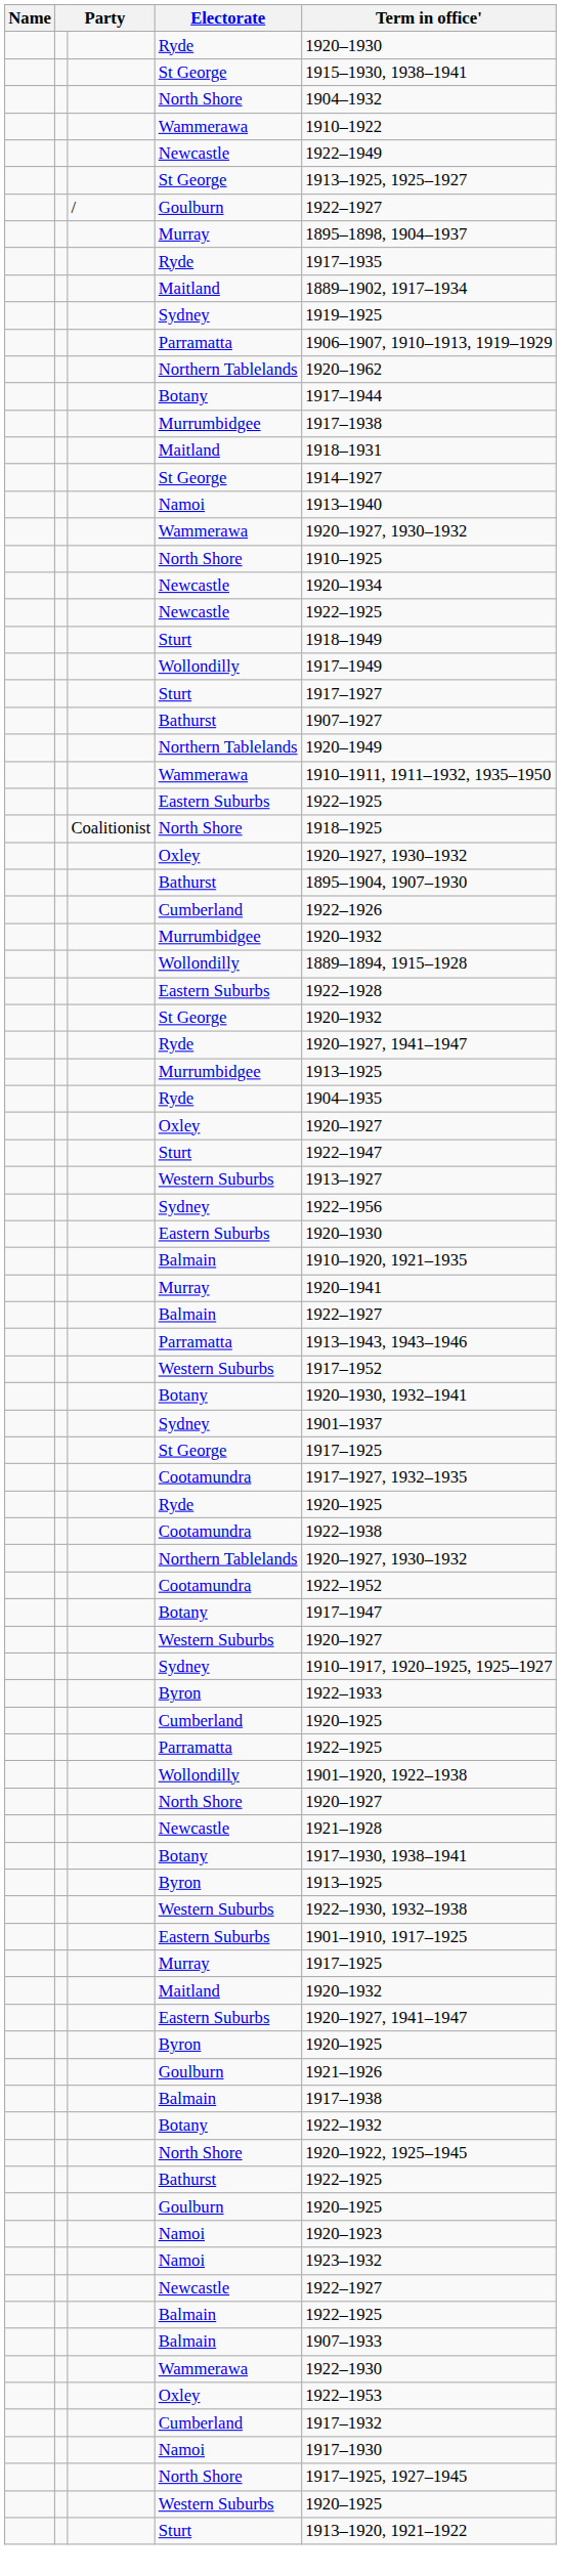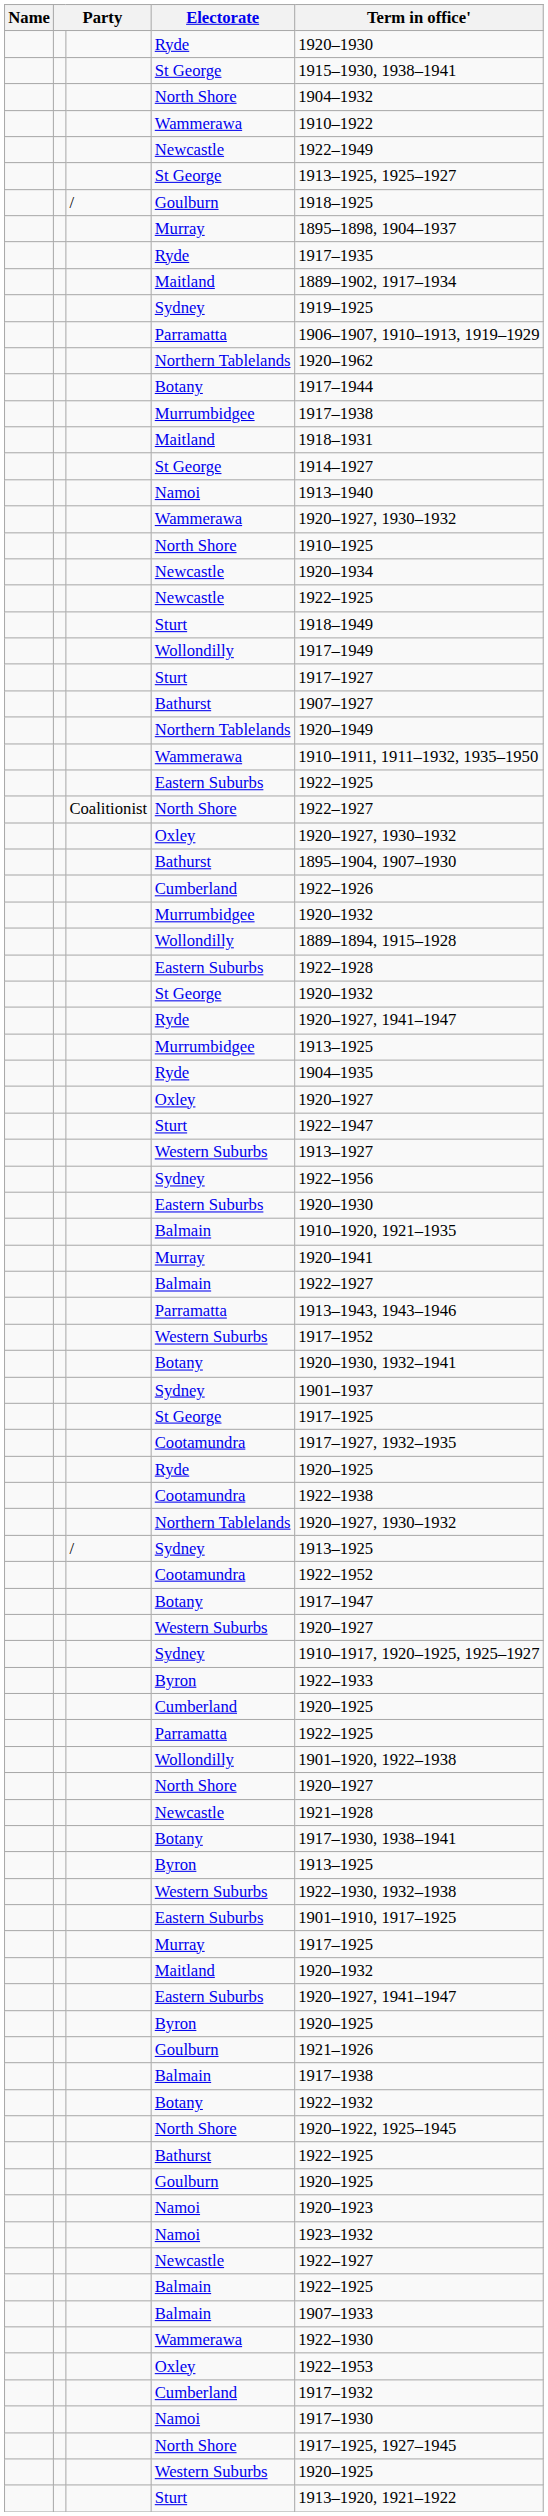/ / Goulburn | Term in office': 1922–1927 -> 1918–1925
Coalitionist / North Shore | Term in office': 1918–1925 -> 1922–1927
+ row: / | Sydney | 1913–1925
